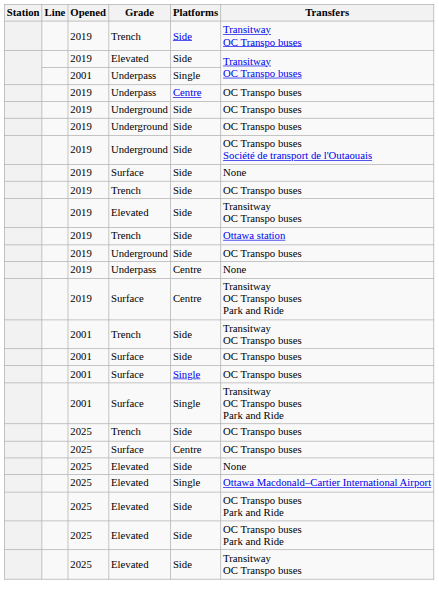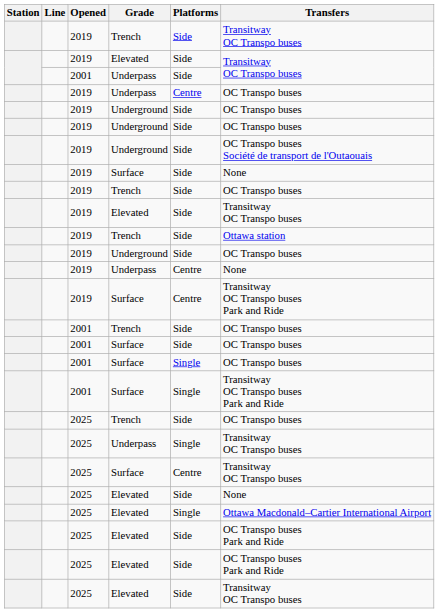2001 / Underpass | Platforms: Single -> Side
2001 / Trench | Transfers: Transitway OC Transpo buses -> OC Transpo buses
+ row: 2025 | Underpass | Single | Transitway OC Transpo buses
2025 / Surface | Transfers: OC Transpo buses -> Transitway OC Transpo buses
